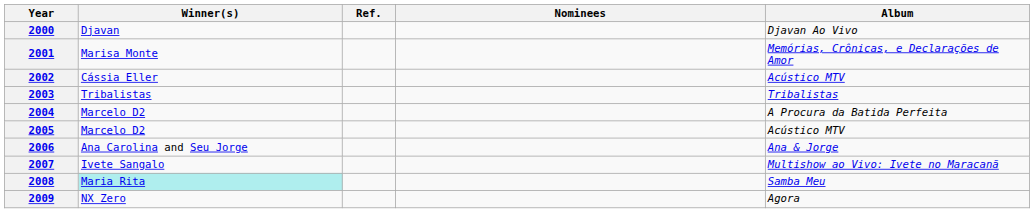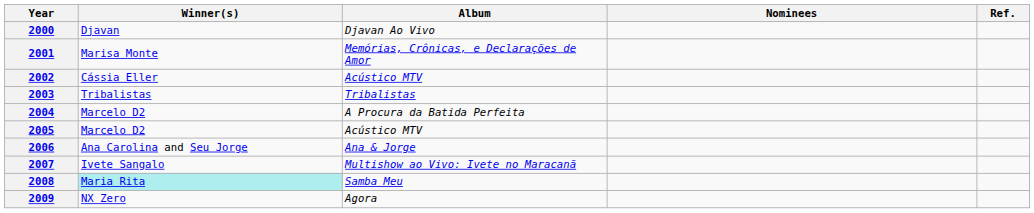columns swapped: Album <-> Ref.
